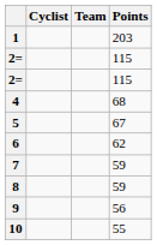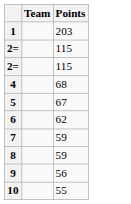- column: Cyclist
